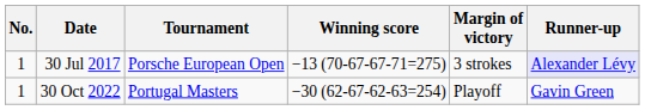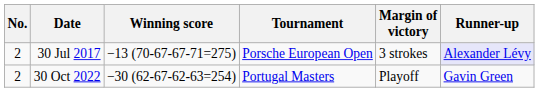columns swapped: Tournament <-> Winning score
30 Jul 2017 | No.: 1 -> 2
30 Oct 2022 | No.: 1 -> 2
